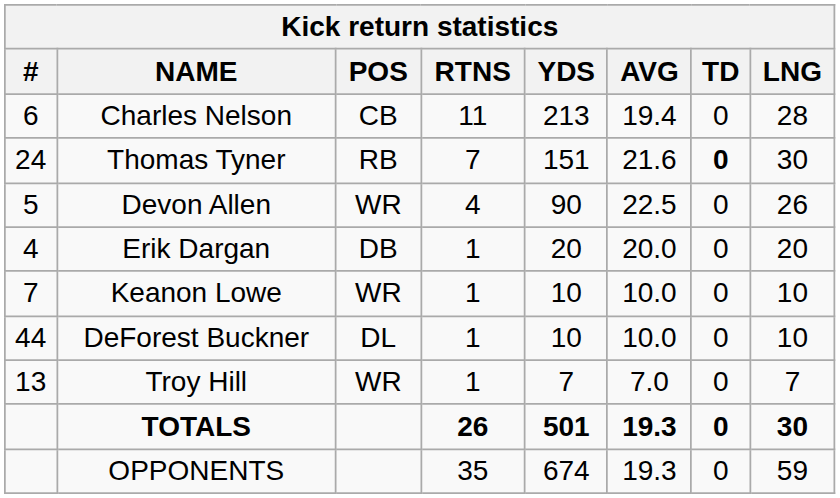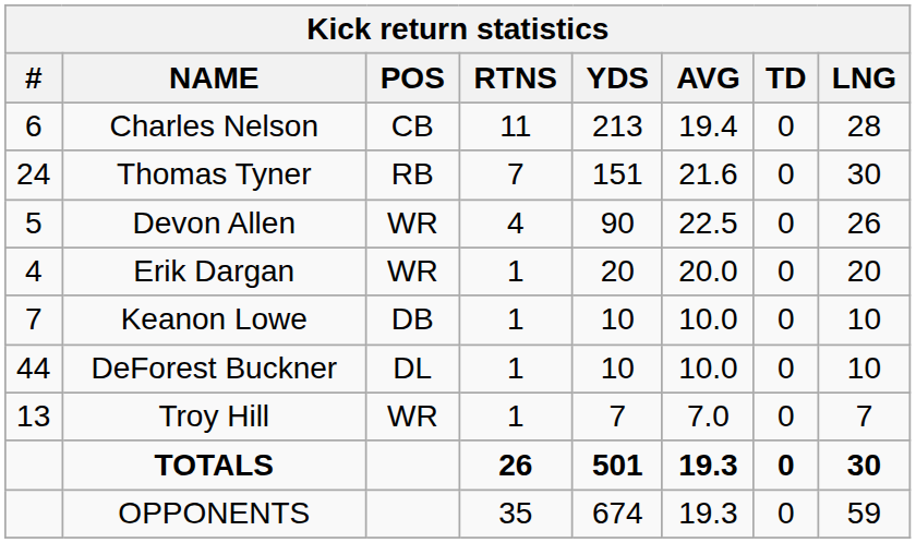Thomas Tyner | TD: bold -> normal
Erik Dargan | POS: DB -> WR
Keanon Lowe | POS: WR -> DB
